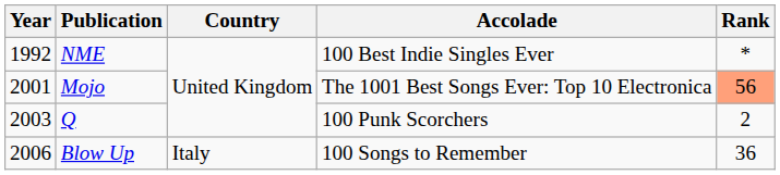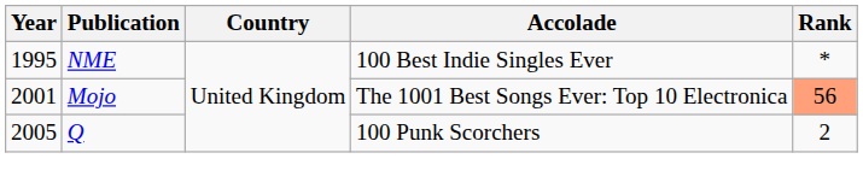NME | Year: 1992 -> 1995
Q | Year: 2003 -> 2005
- row: 2006 | Blow Up | Italy | 100 Songs to Remember | 36
